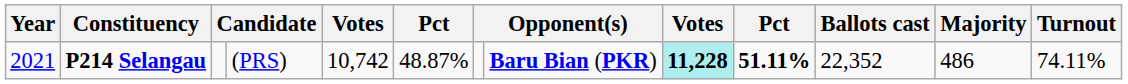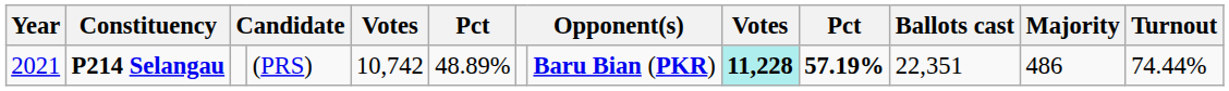P214 Selangau | column 6: 48.87% -> 48.89%
P214 Selangau | column 10: 51.11% -> 57.19%
P214 Selangau | Ballots cast: 22,352 -> 22,351
P214 Selangau | Turnout: 74.11% -> 74.44%
